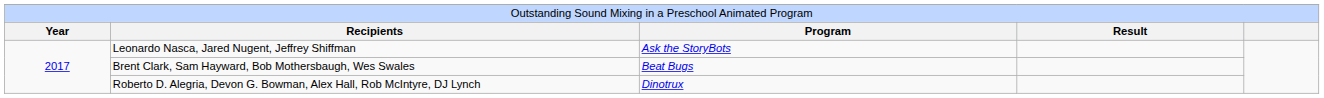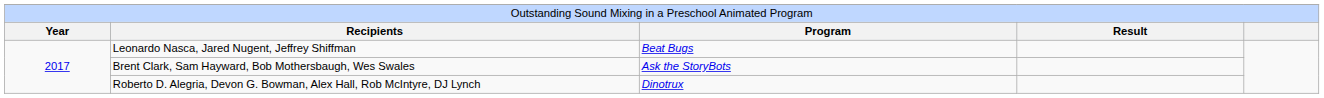Leonardo Nasca, Jared Nugent, Jeffrey Shiffman | column 3: Ask the StoryBots -> Beat Bugs
Brent Clark, Sam Hayward, Bob Mothersbaugh, Wes Swales | column 3: Beat Bugs -> Ask the StoryBots
